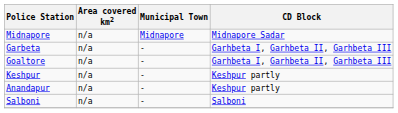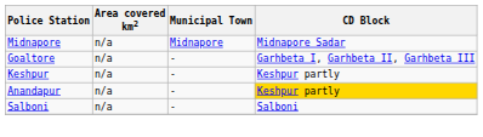- row: Garbeta | n/a | - | Garhbeta I, Garhbeta II, Garhbeta III
Anandapur | CD Block: no background -> gold background
